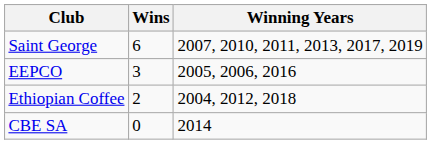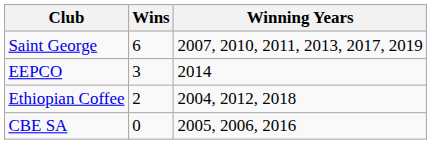EEPCO | Winning Years: 2005, 2006, 2016 -> 2014
CBE SA | Winning Years: 2014 -> 2005, 2006, 2016
